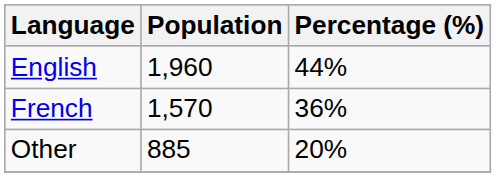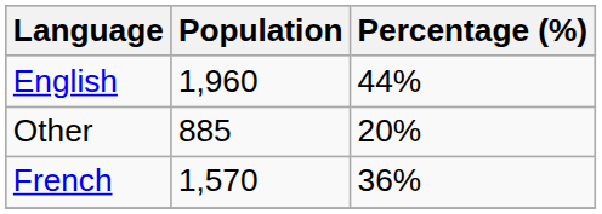rows swapped: French <-> Other
